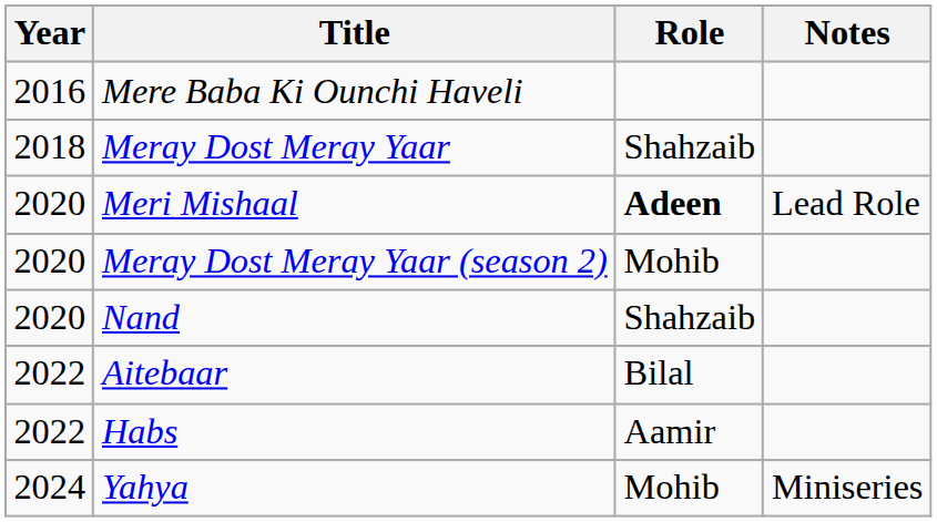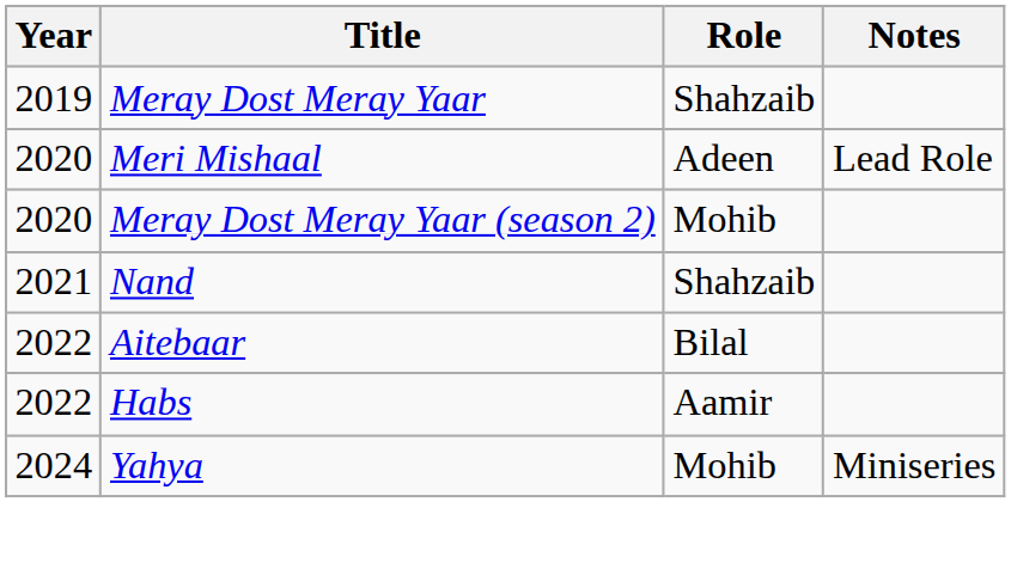- row: 2016 | Mere Baba Ki Ounchi Haveli
Meray Dost Meray Yaar | Year: 2018 -> 2019
Meri Mishaal | Role: bold -> normal
Nand | Year: 2020 -> 2021
